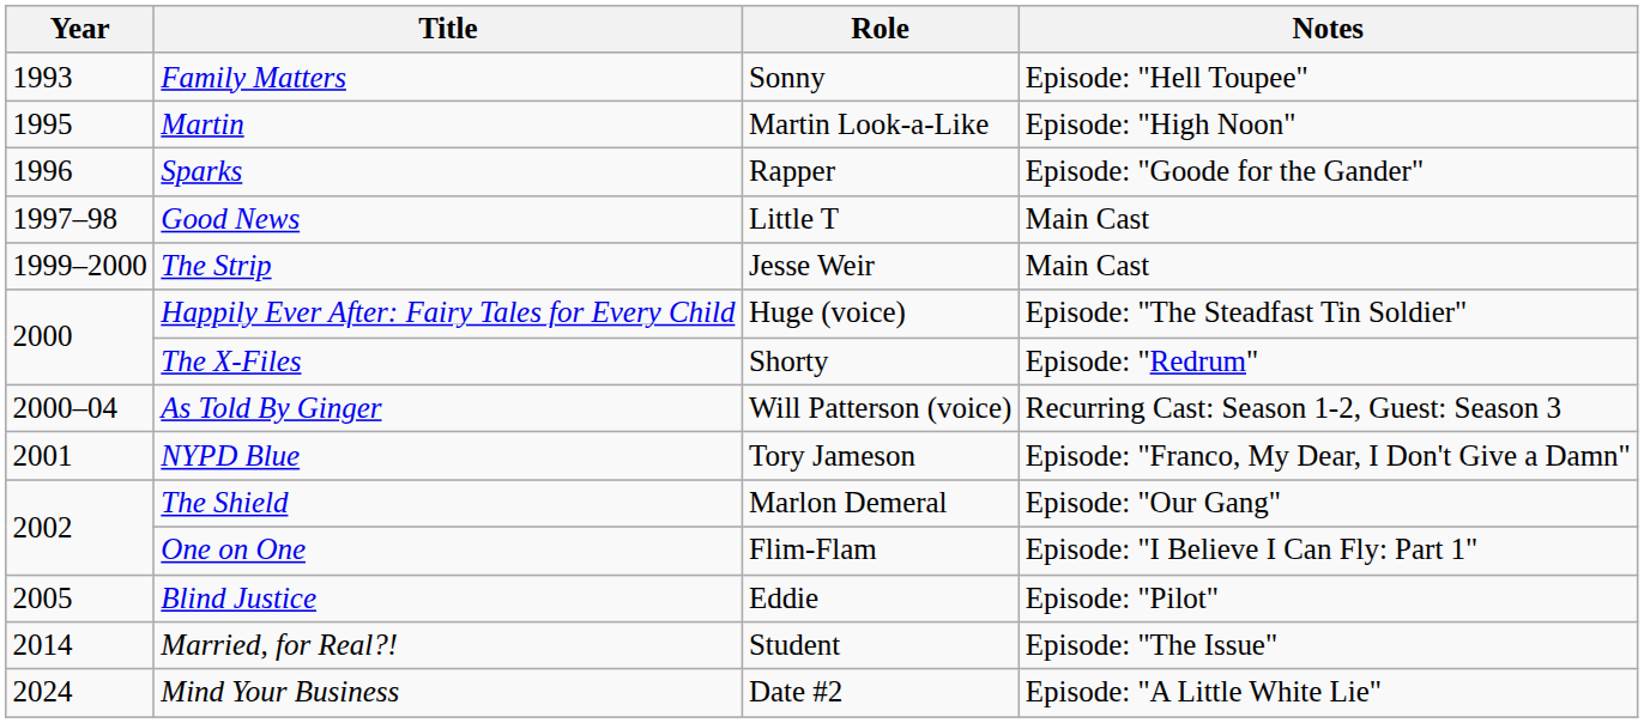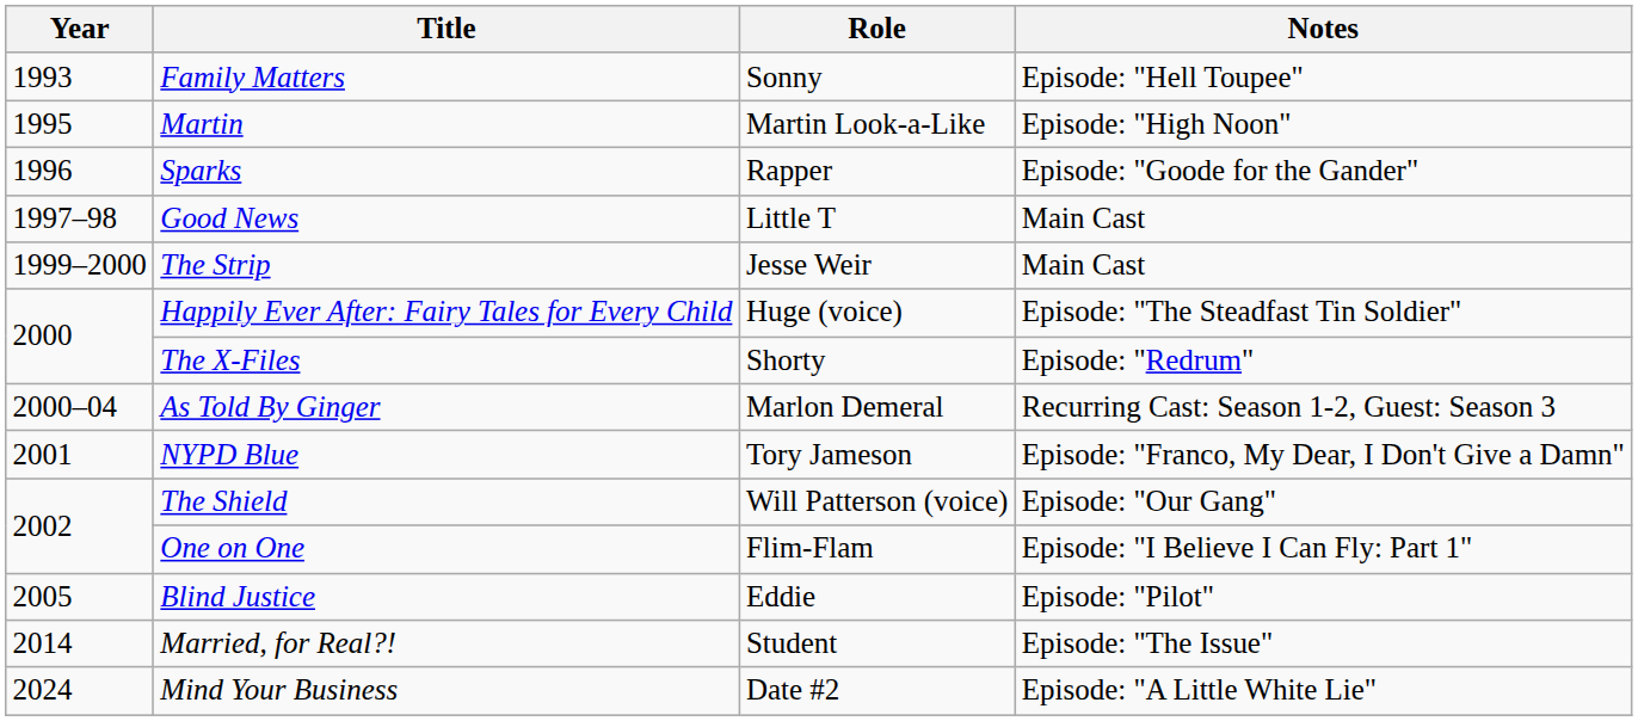As Told By Ginger | Role: Will Patterson (voice) -> Marlon Demeral
The Shield | Role: Marlon Demeral -> Will Patterson (voice)
